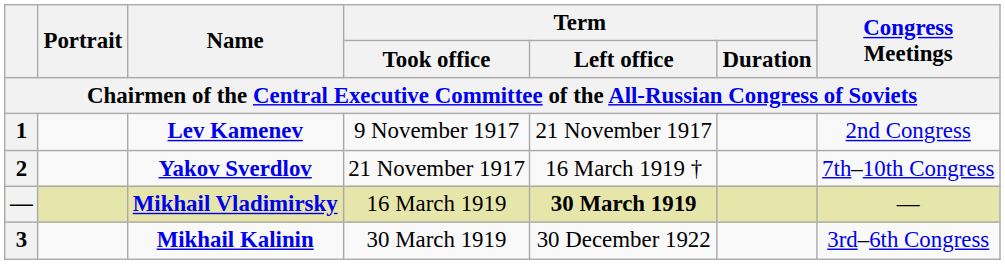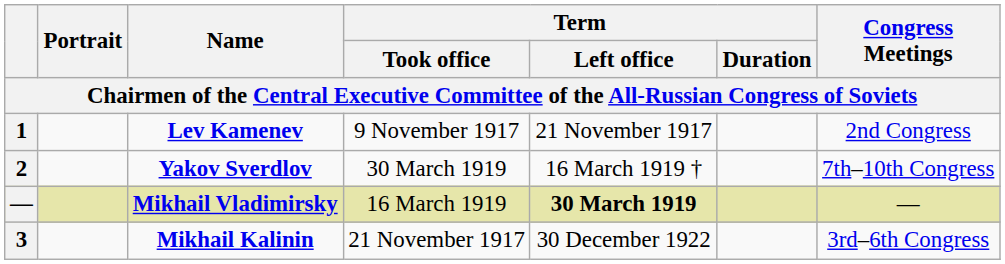Yakov Sverdlov | Term / Took office: 21 November 1917 -> 30 March 1919
Mikhail Kalinin | Term / Took office: 30 March 1919 -> 21 November 1917
